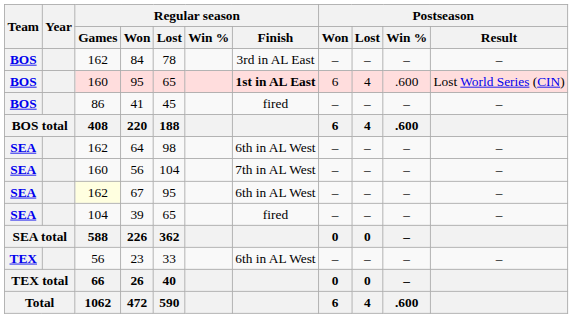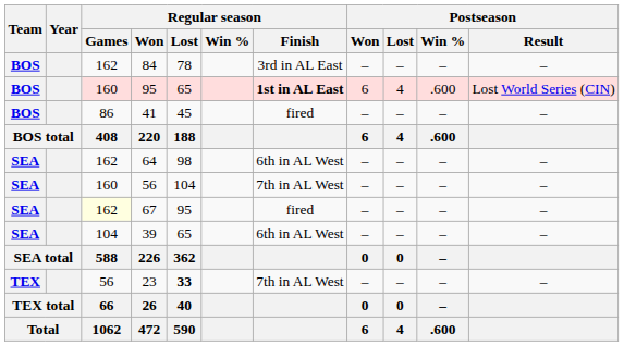67 | Regular season / Finish: 6th in AL West -> fired
39 | Regular season / Finish: fired -> 6th in AL West
23 | Regular season / Lost: normal -> bold
23 | Regular season / Finish: 6th in AL West -> 7th in AL West
